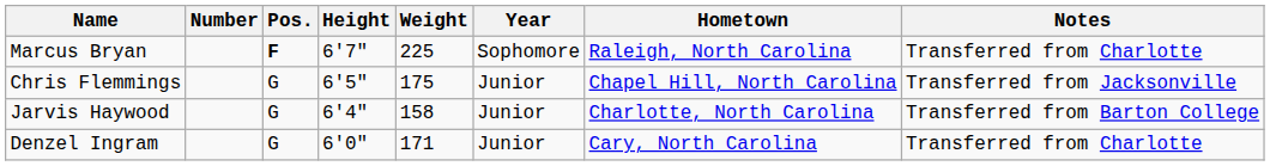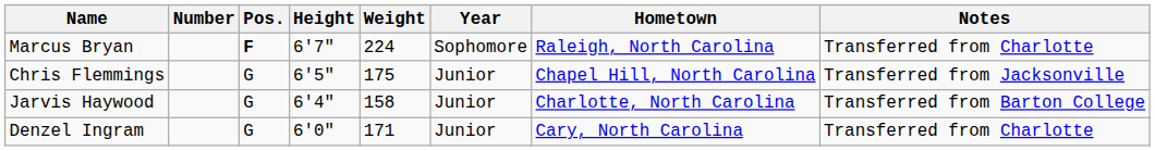Marcus Bryan | Weight: 225 -> 224
